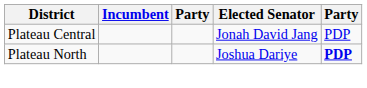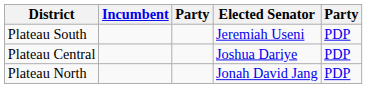+ row: Plateau South | Jeremiah Useni | PDP
Plateau Central | Elected Senator: Jonah David Jang -> Joshua Dariye
Plateau North | Elected Senator: Joshua Dariye -> Jonah David Jang
Plateau North | column 5: bold -> normal
